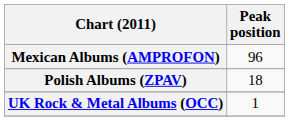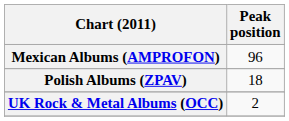UK Rock & Metal Albums (OCC) | Peak position: 1 -> 2
